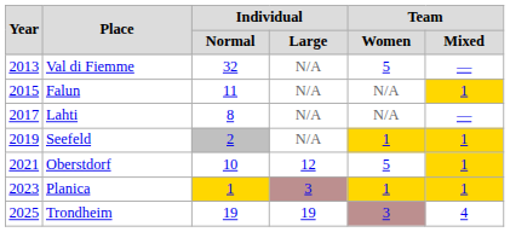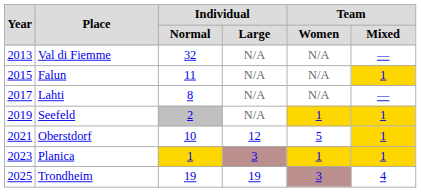Val di Fiemme | Team / Women: 5 -> N/A
